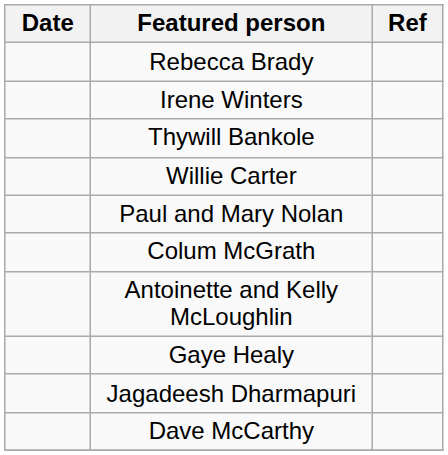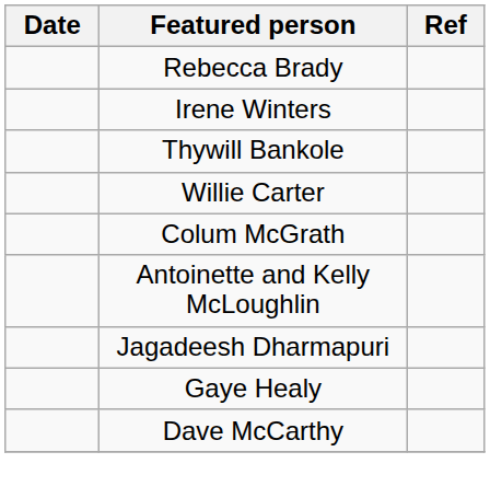- row: Paul and Mary Nolan
rows swapped: Gaye Healy <-> Jagadeesh Dharmapuri
